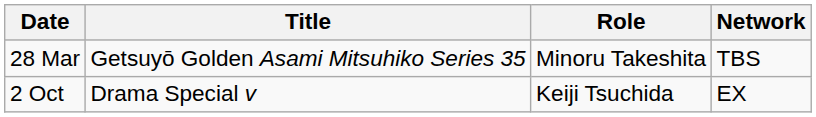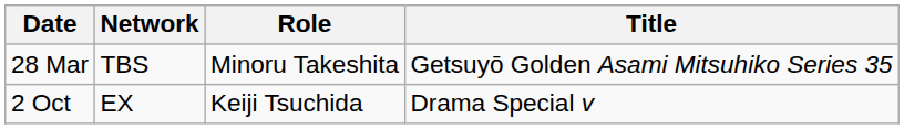columns swapped: Title <-> Network
